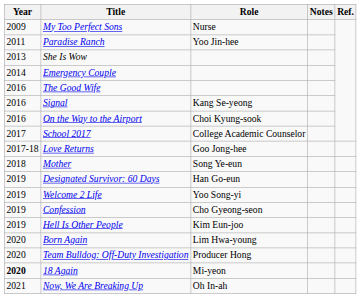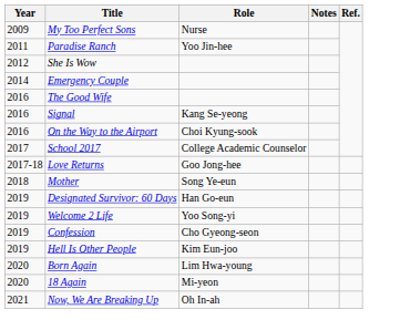She Is Wow | Year: 2013 -> 2012
- row: 2020 | Team Bulldog: Off-Duty Investigation | Producer Hong
18 Again | Year: bold -> normal
